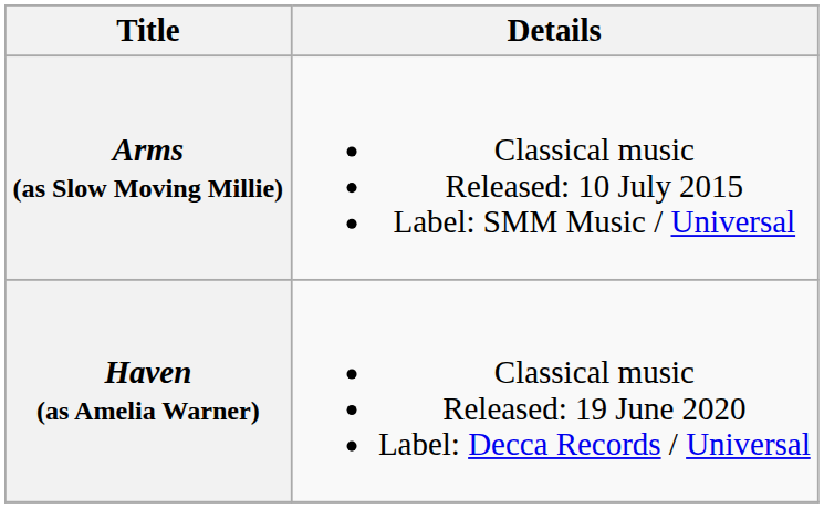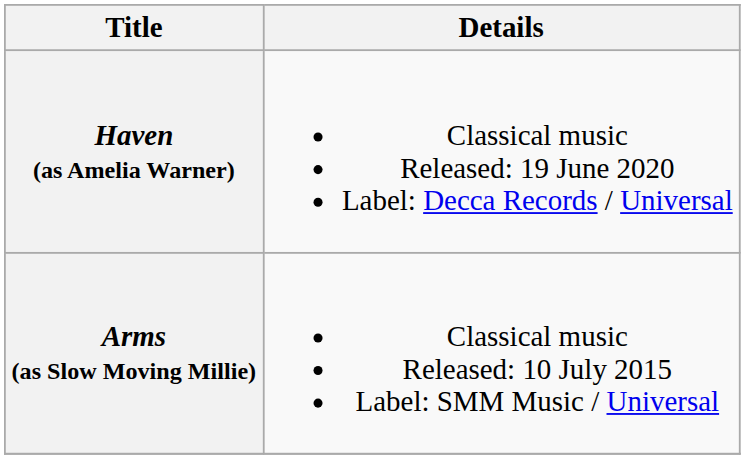rows swapped: Arms (as Slow Moving Millie) <-> Haven (as Amelia Warner)
